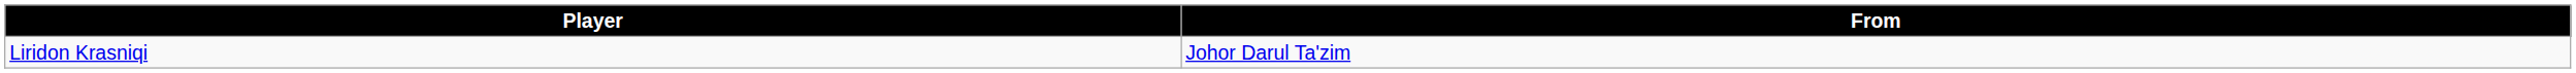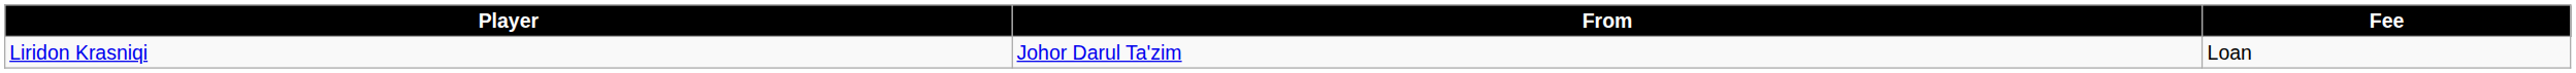+ column: Fee | Loan
